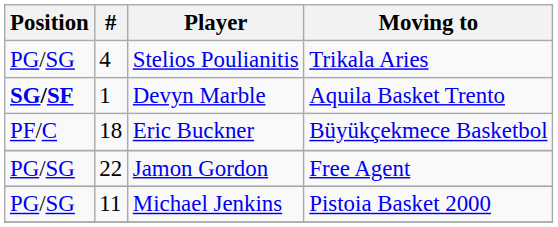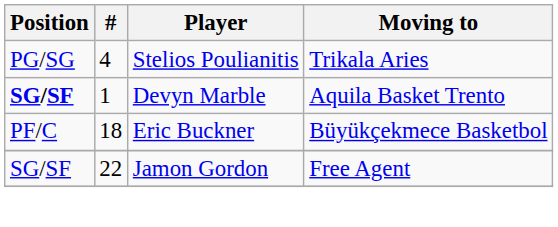Jamon Gordon | Position: PG/SG -> SG/SF
- row: PG/SG | 11 | Michael Jenkins | Pistoia Basket 2000
